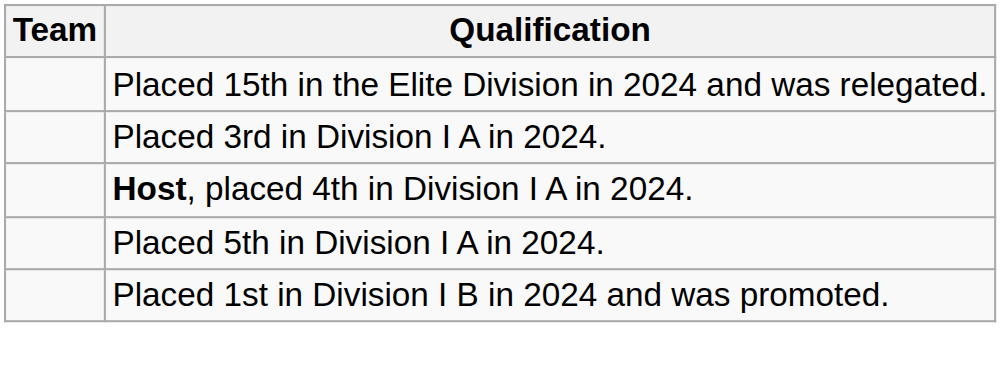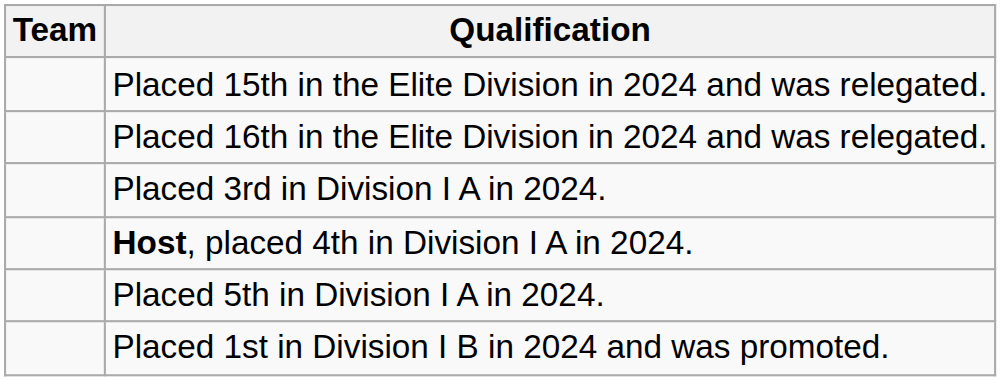+ row: Placed 16th in the Elite Division in 2024 and was relegated.
